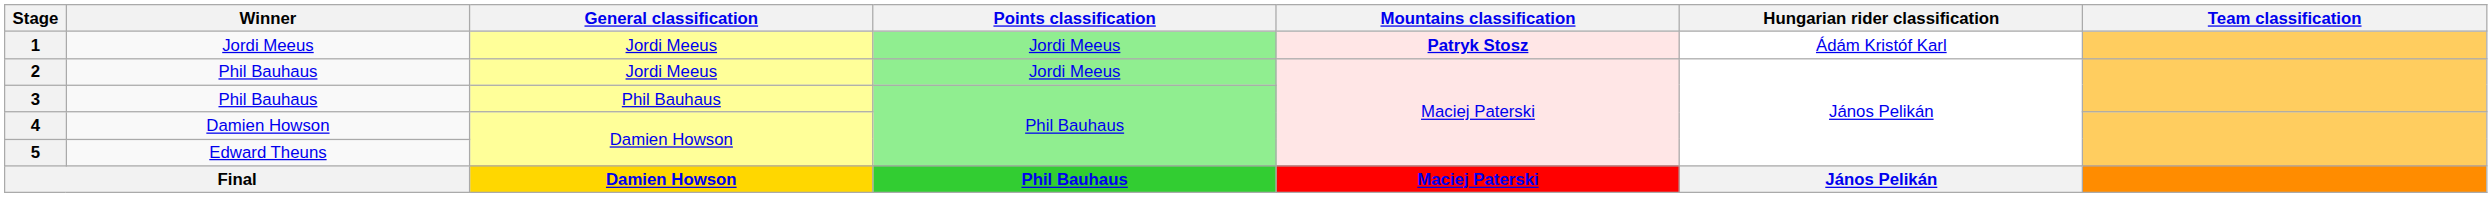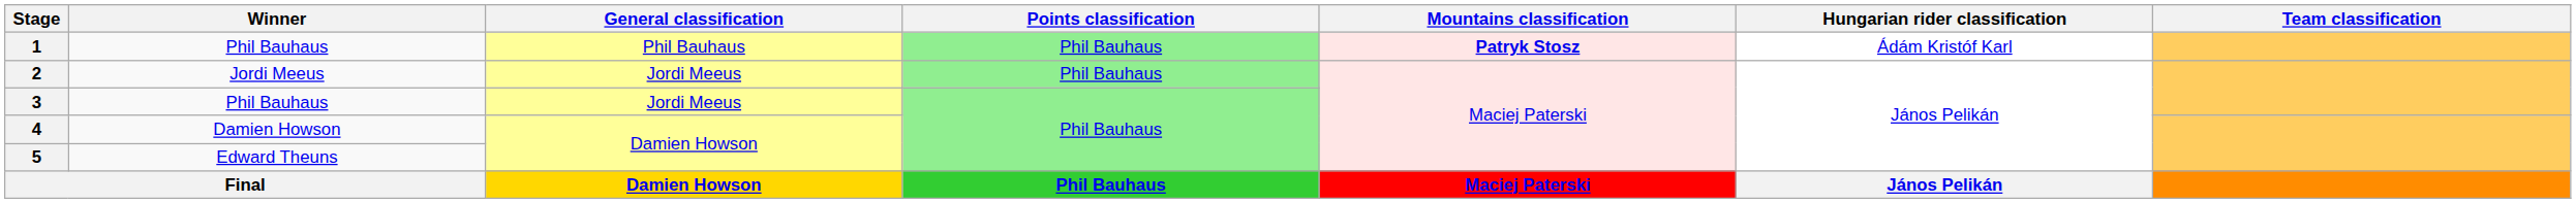1 | Winner: Jordi Meeus -> Phil Bauhaus
1 | General classification: Jordi Meeus -> Phil Bauhaus
1 | Points classification: Jordi Meeus -> Phil Bauhaus
2 | Winner: Phil Bauhaus -> Jordi Meeus
2 | Points classification: Jordi Meeus -> Phil Bauhaus
3 | General classification: Phil Bauhaus -> Jordi Meeus
